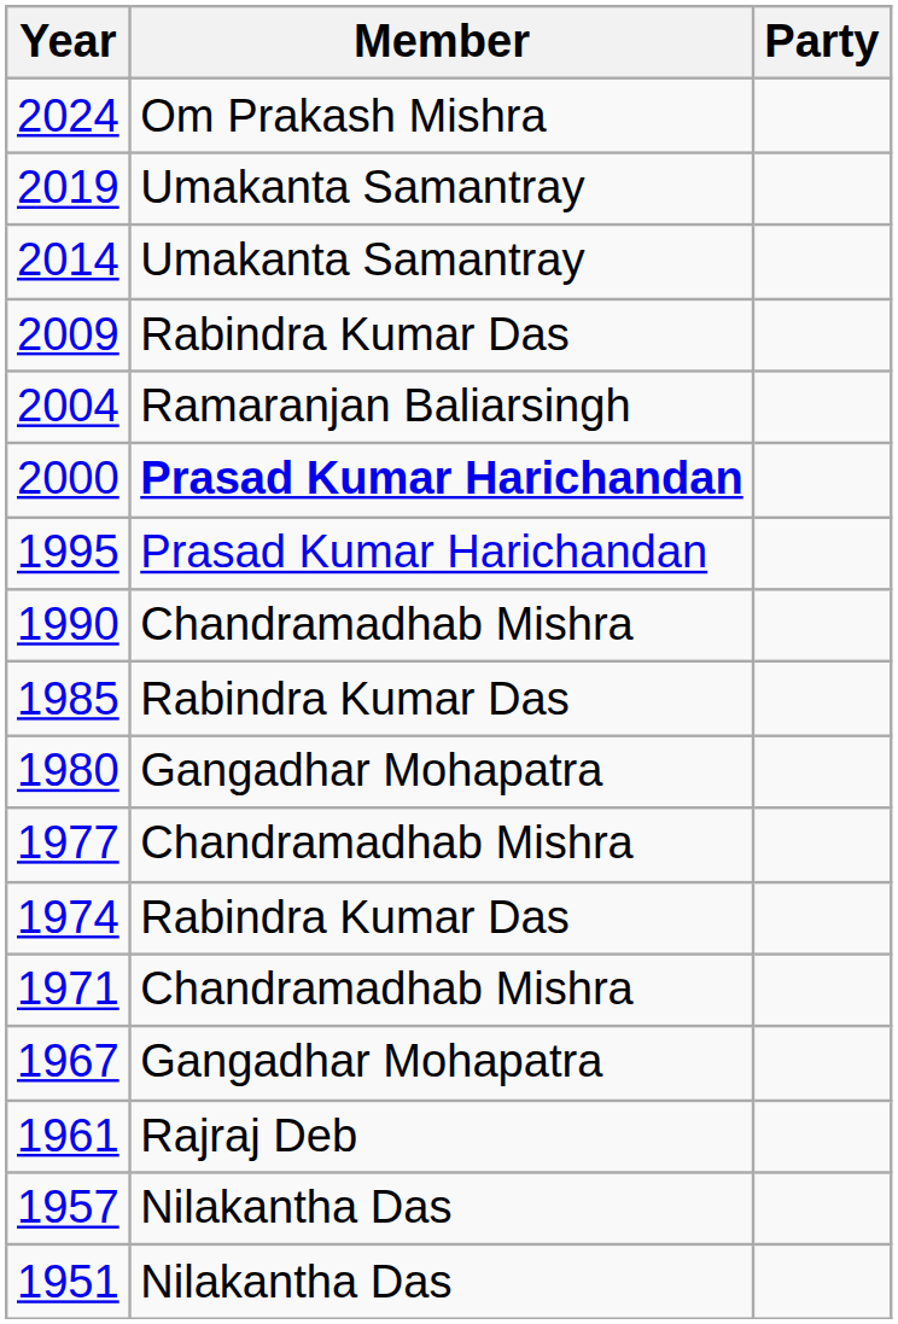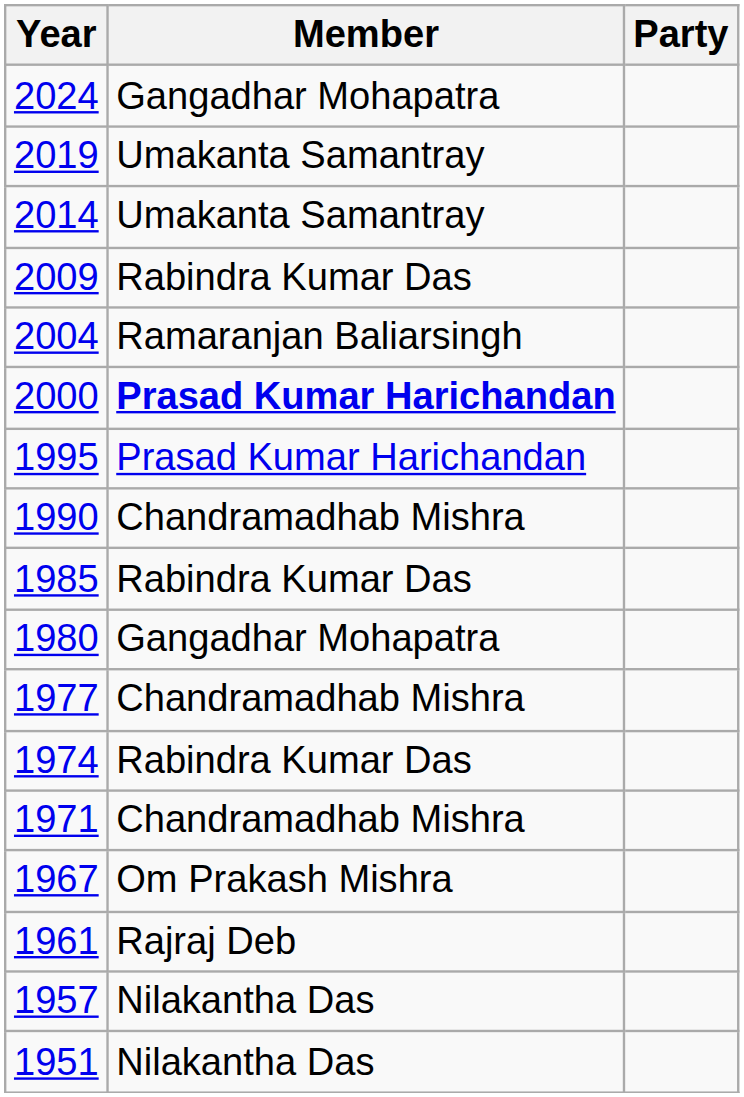2024 | Member: Om Prakash Mishra -> Gangadhar Mohapatra
1967 | Member: Gangadhar Mohapatra -> Om Prakash Mishra
